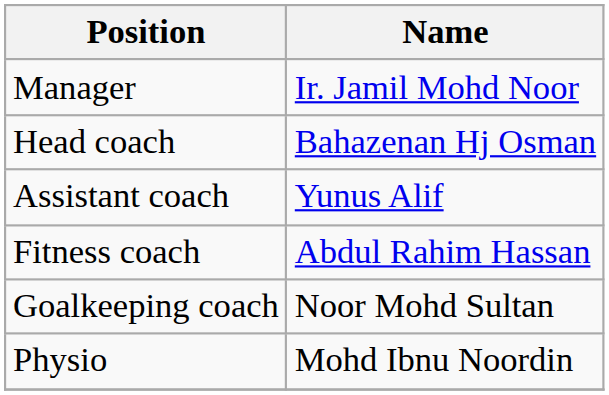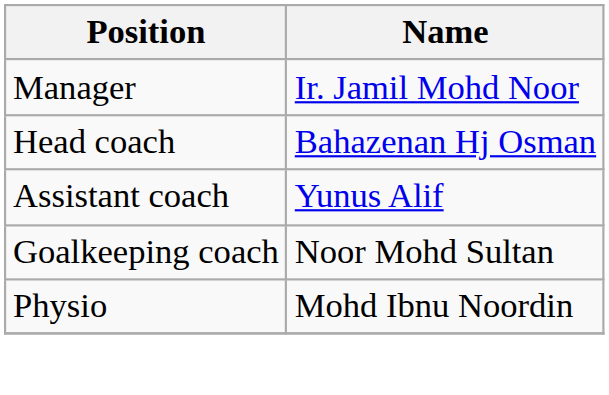- row: Fitness coach | Abdul Rahim Hassan
